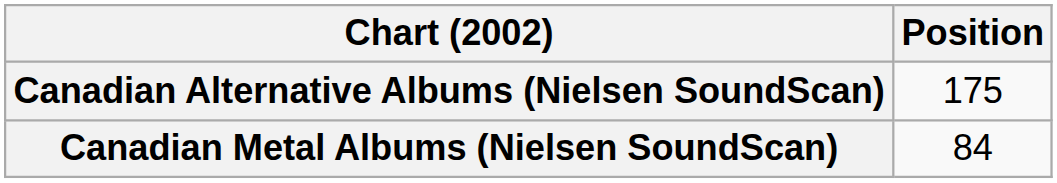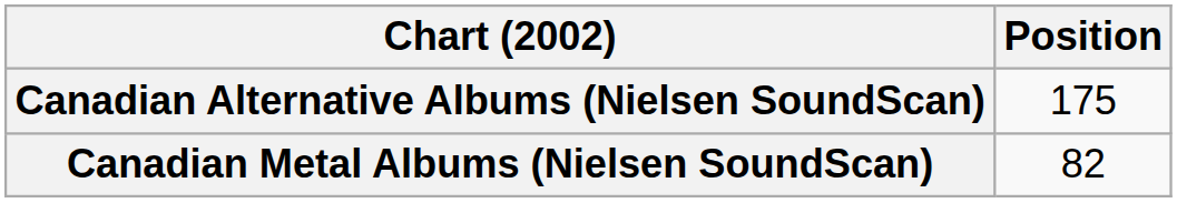Canadian Metal Albums (Nielsen SoundScan) | Position: 84 -> 82
